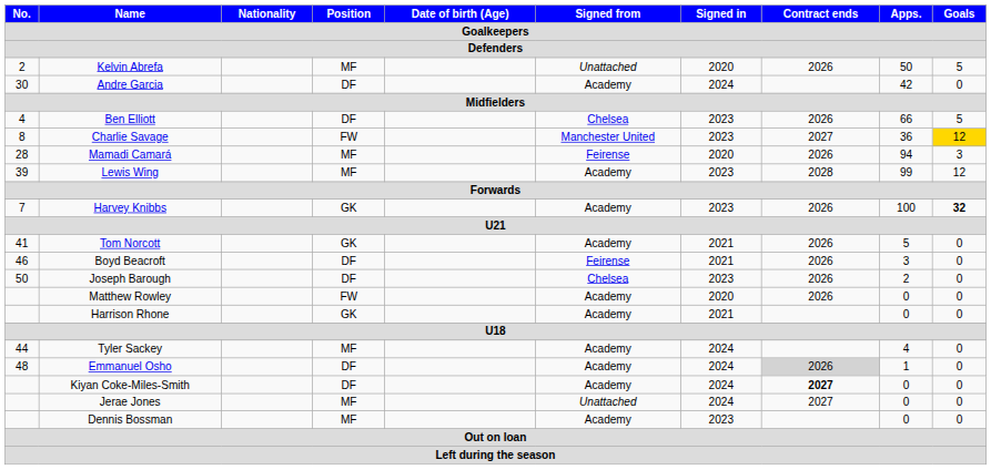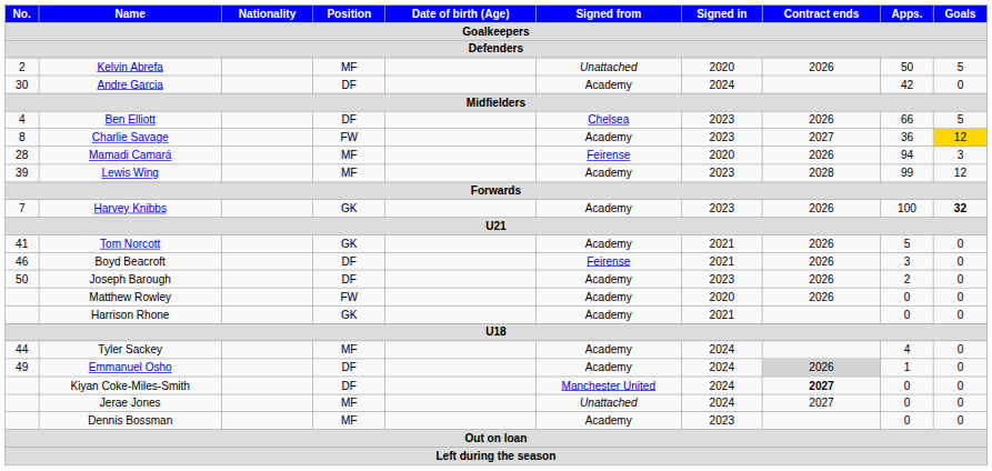Charlie Savage | Signed from: Manchester United -> Academy
Joseph Barough | Signed from: Chelsea -> Academy
Emmanuel Osho | No.: 48 -> 49
Kiyan Coke-Miles-Smith | Signed from: Academy -> Manchester United
